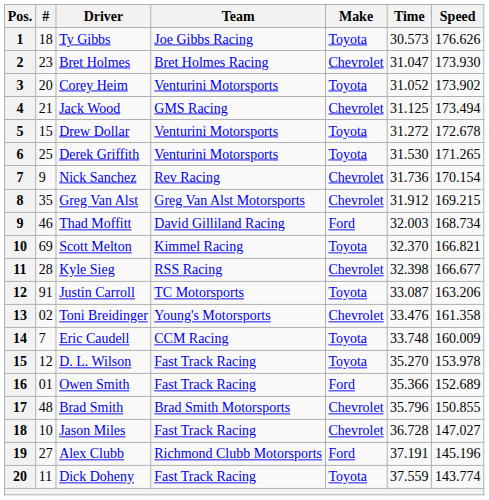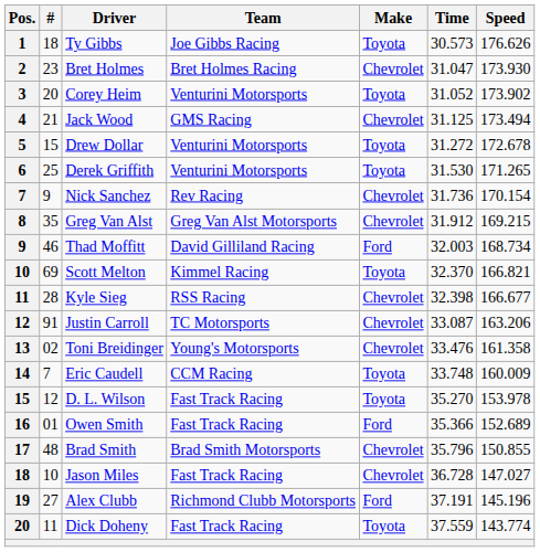Justin Carroll | Make: Toyota -> Chevrolet
